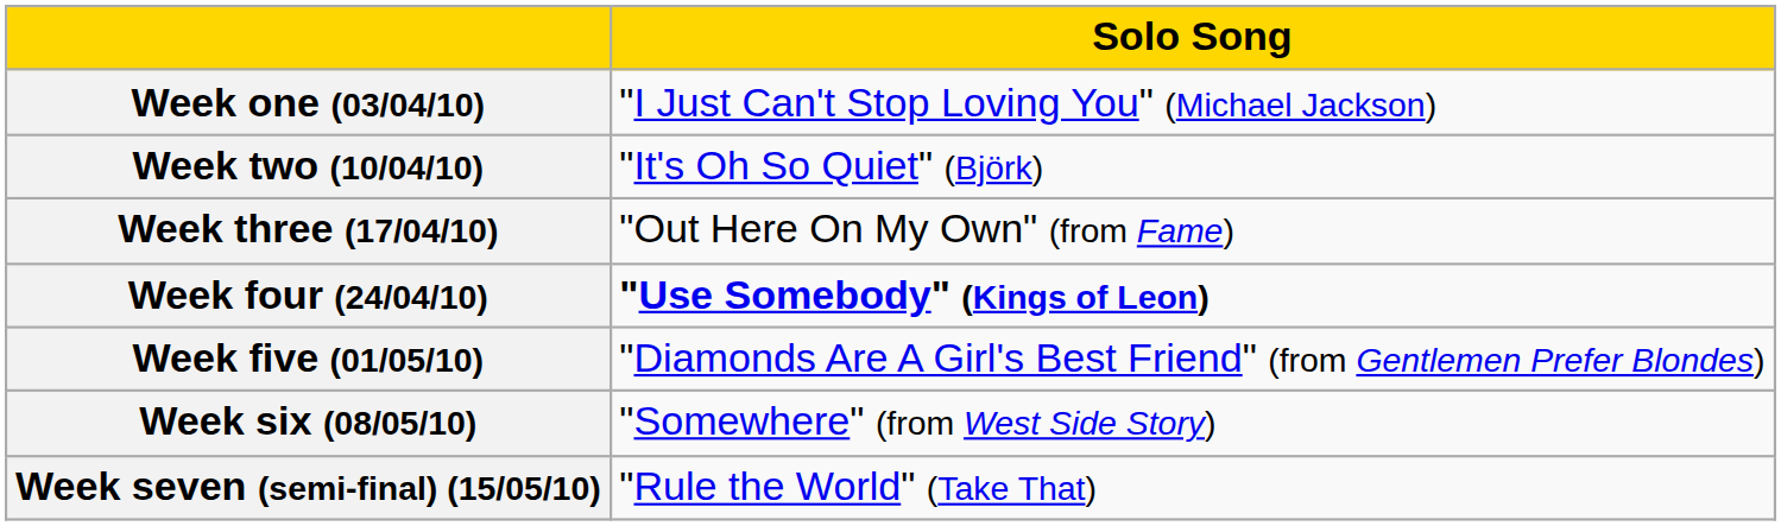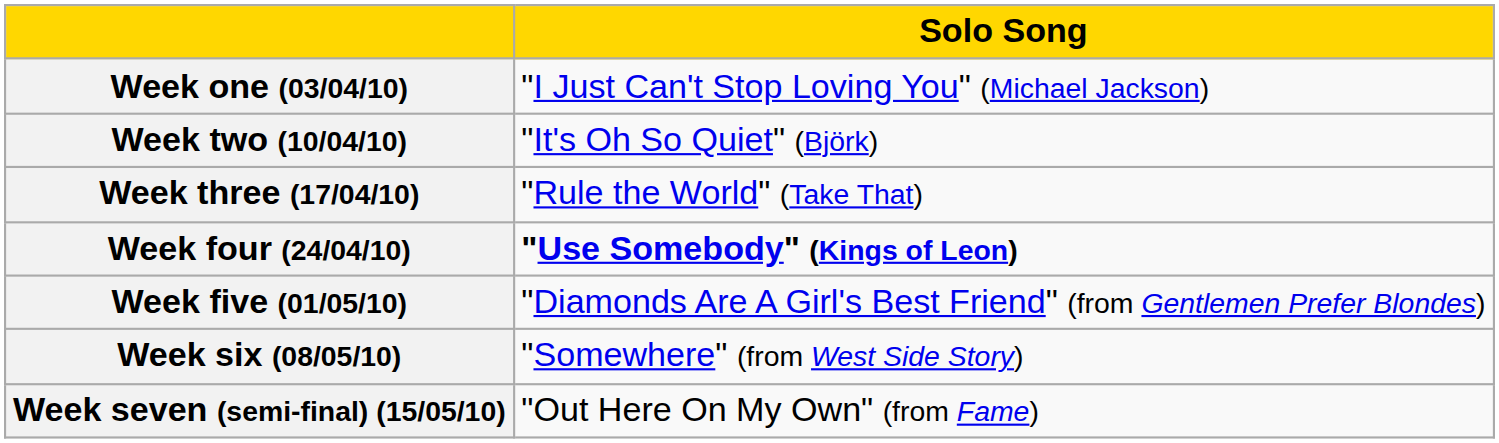Week three (17/04/10) | Solo Song: "Out Here On My Own" (from Fame) -> "Rule the World" (Take That)
Week seven (semi-final) (15/05/10) | Solo Song: "Rule the World" (Take That) -> "Out Here On My Own" (from Fame)
